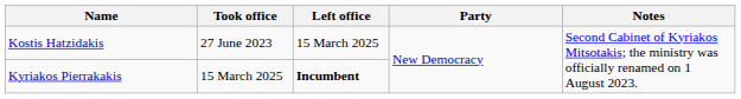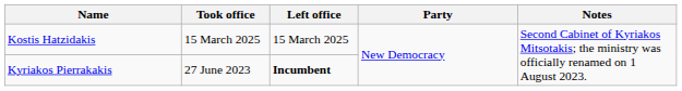Kostis Hatzidakis | Took office: 27 June 2023 -> 15 March 2025
Kyriakos Pierrakakis | Took office: 15 March 2025 -> 27 June 2023
